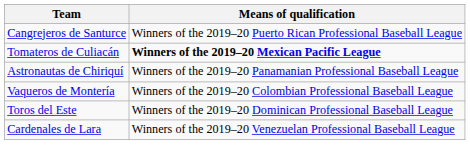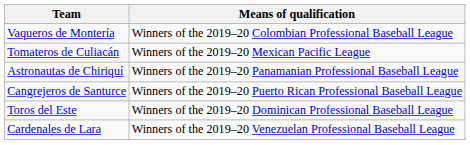rows swapped: Vaqueros de Montería <-> Cangrejeros de Santurce
Tomateros de Culiacán | Means of qualification: bold -> normal
